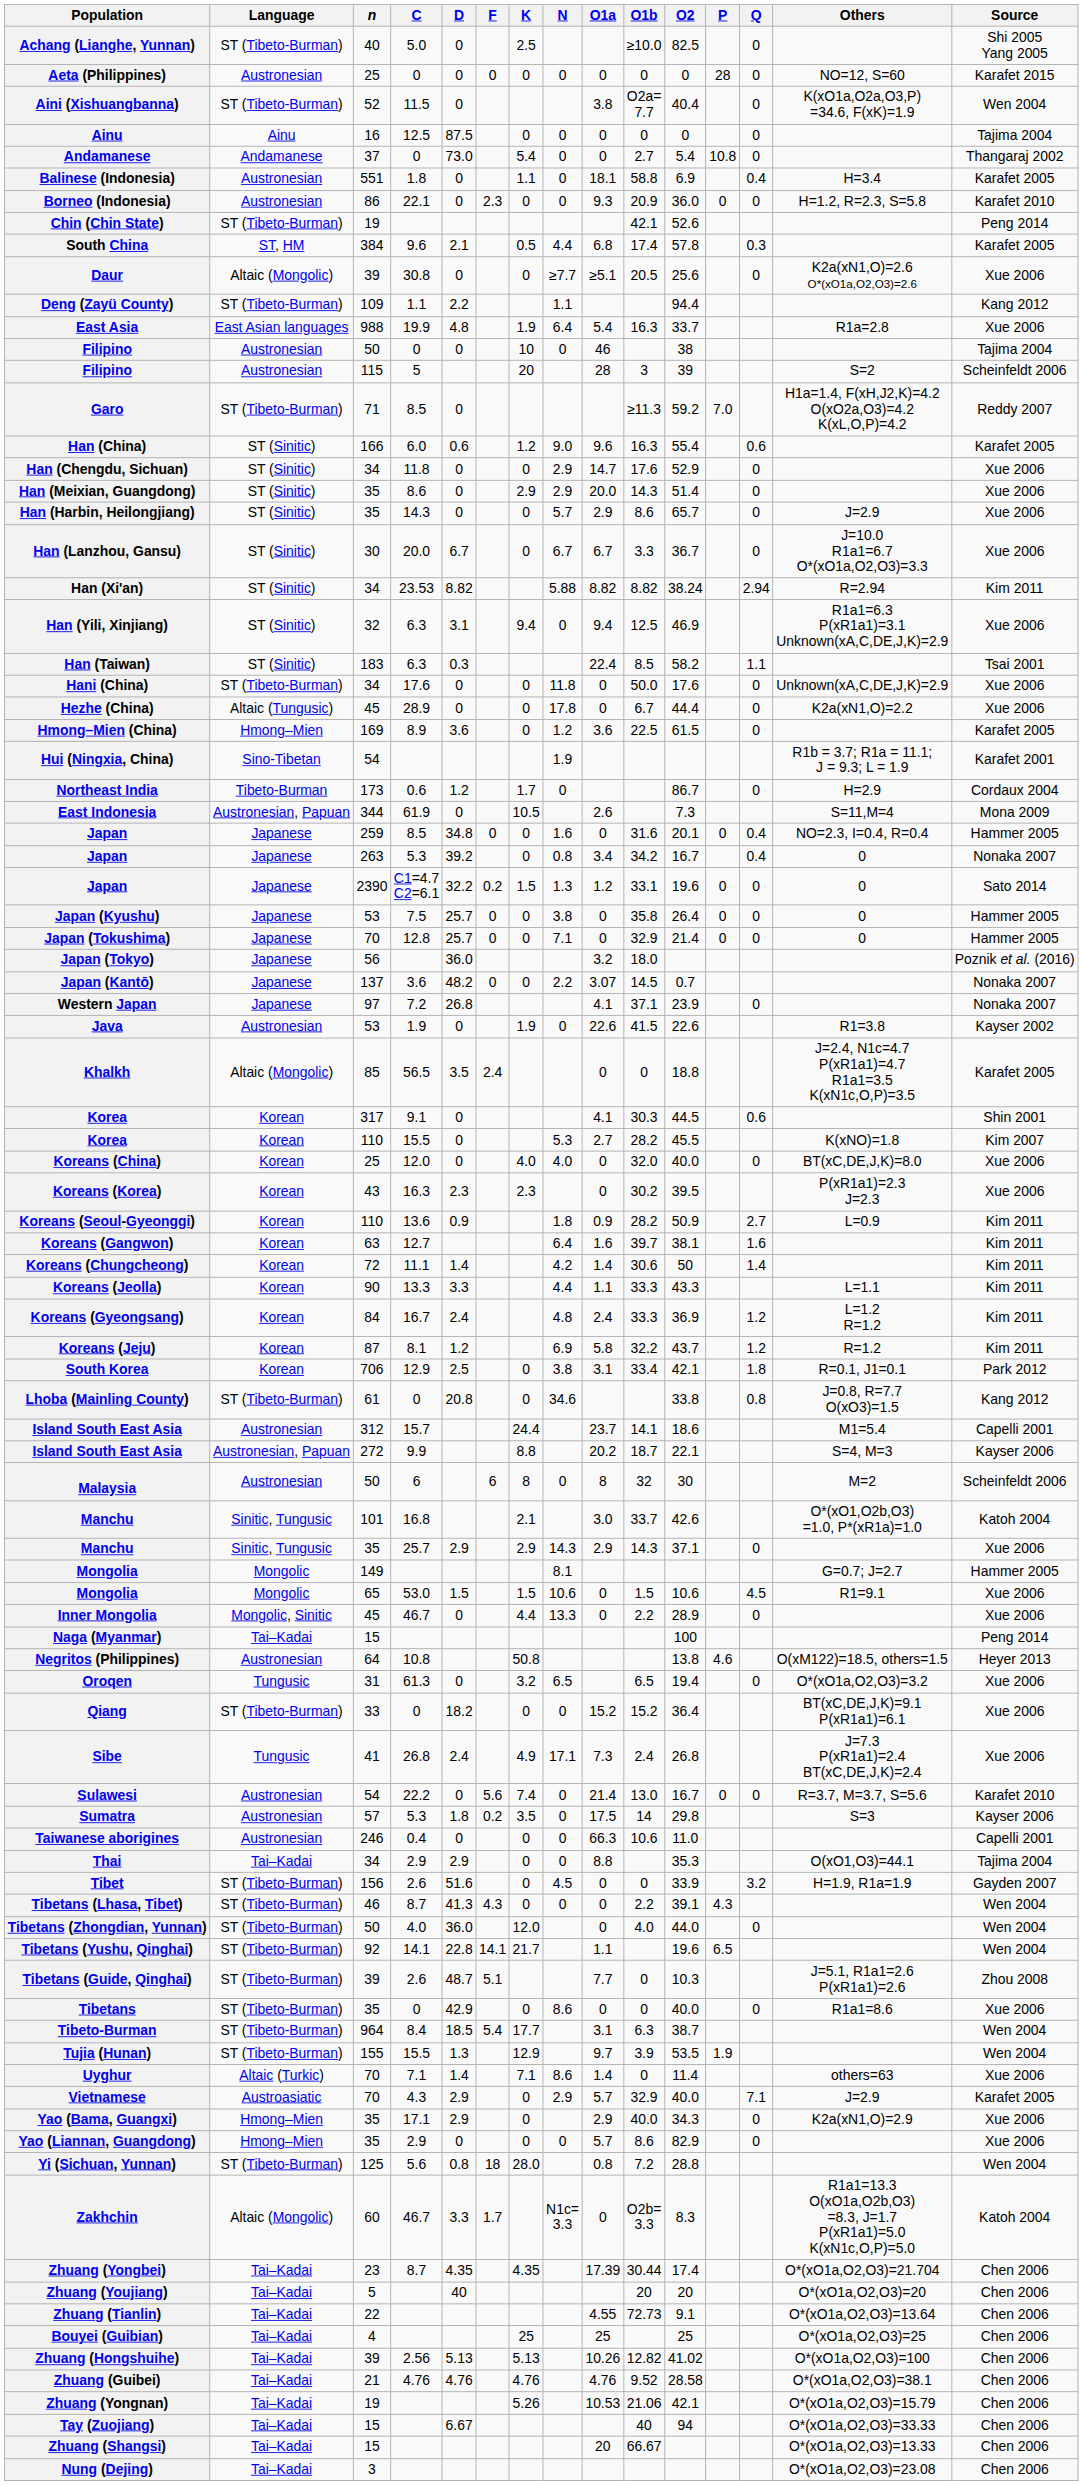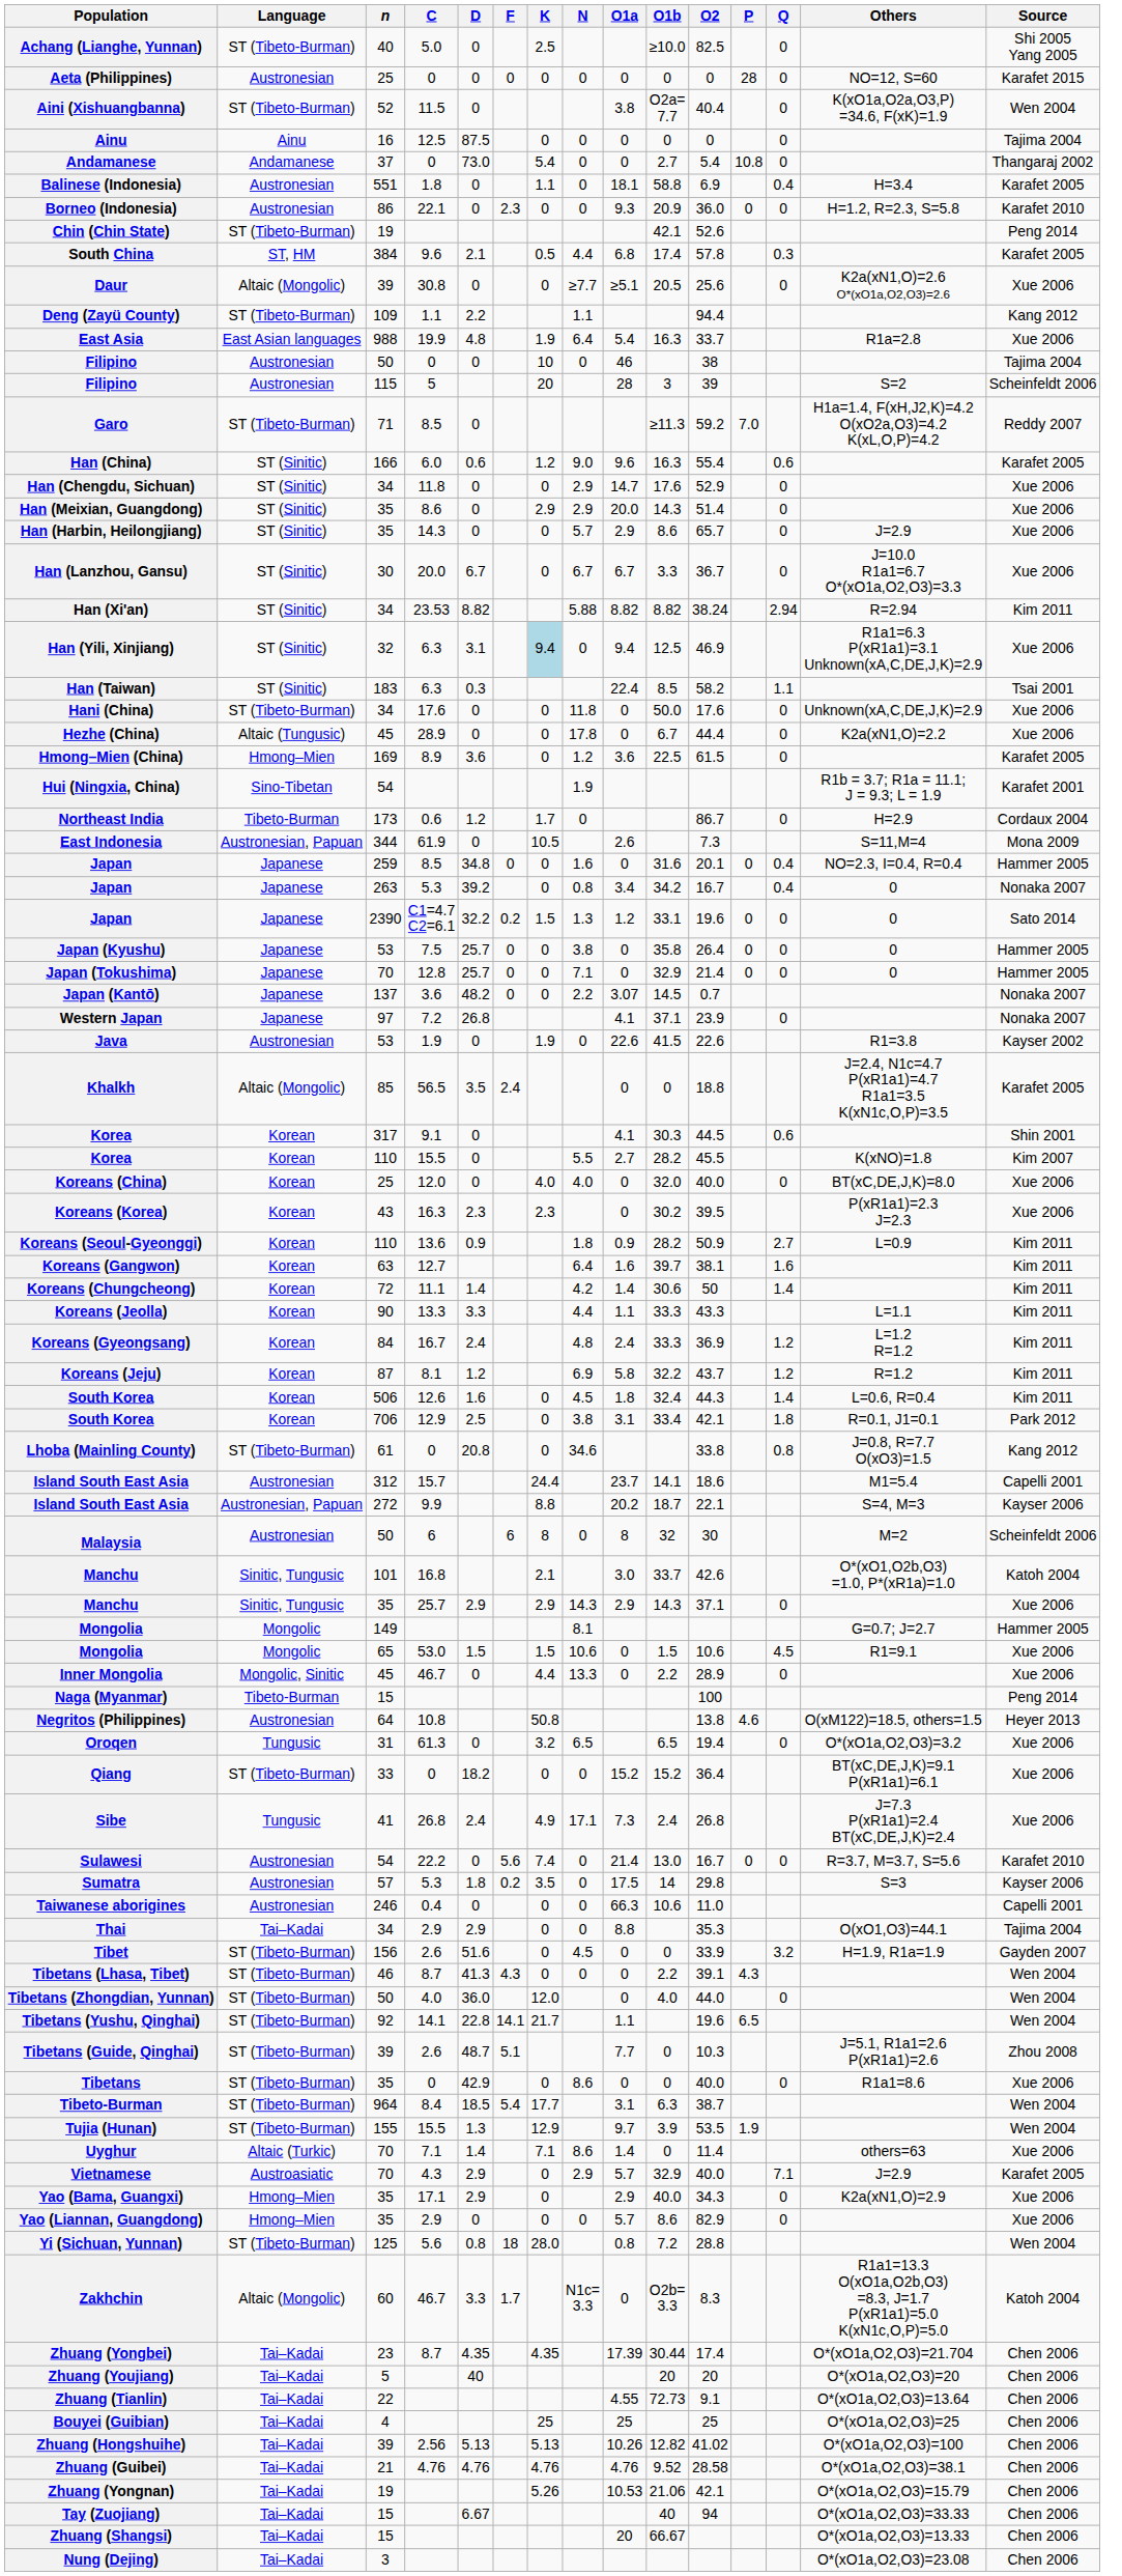Han (Yili, Xinjiang) | K: no background -> lightblue background
- row: Japan (Tokyo) | Japanese | 56 | 36.0 | 3.2 | 18.0 | Poznik et al. (2016)
Korea / 110 | N: 5.3 -> 5.5
+ row: South Korea | Korean | 506 | 12.6 | 1.6 | 0 | 4.5 | 1.8 | 32.4 | 44.3 | 1.4 | L=0.6, R=0.4 | Kim 2011
Naga (Myanmar) | Language: Tai–Kadai -> Tibeto-Burman
